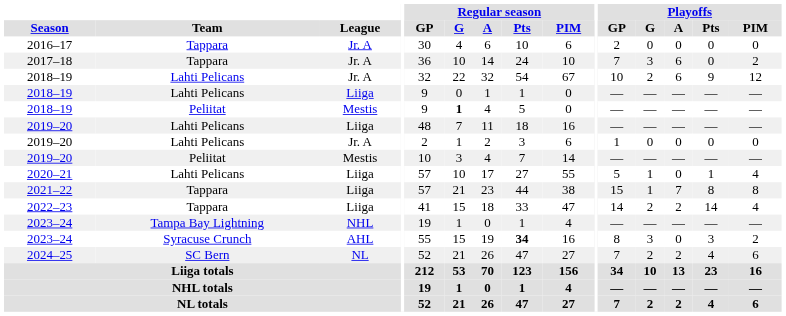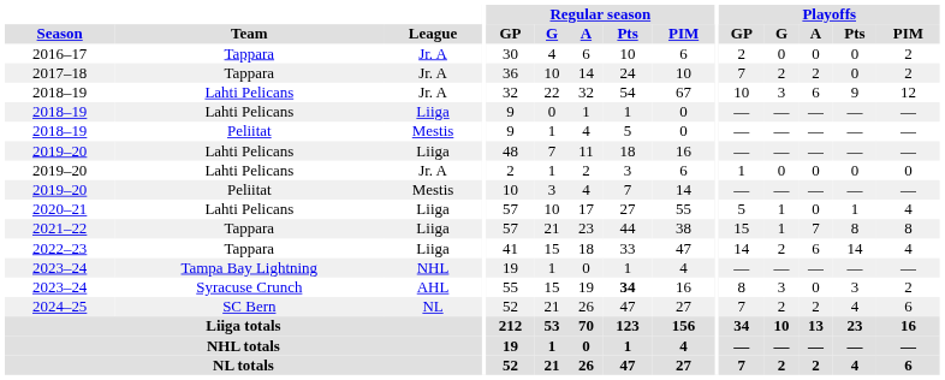2016–17 | Playoffs / PIM: 0 -> 2
2017–18 | Playoffs / G: 3 -> 2
2017–18 | Playoffs / A: 6 -> 2
2018–19 / Jr. A | Playoffs / G: 2 -> 3
2018–19 / Mestis | Regular season / G: bold -> normal
2022–23 | Playoffs / A: 2 -> 6
